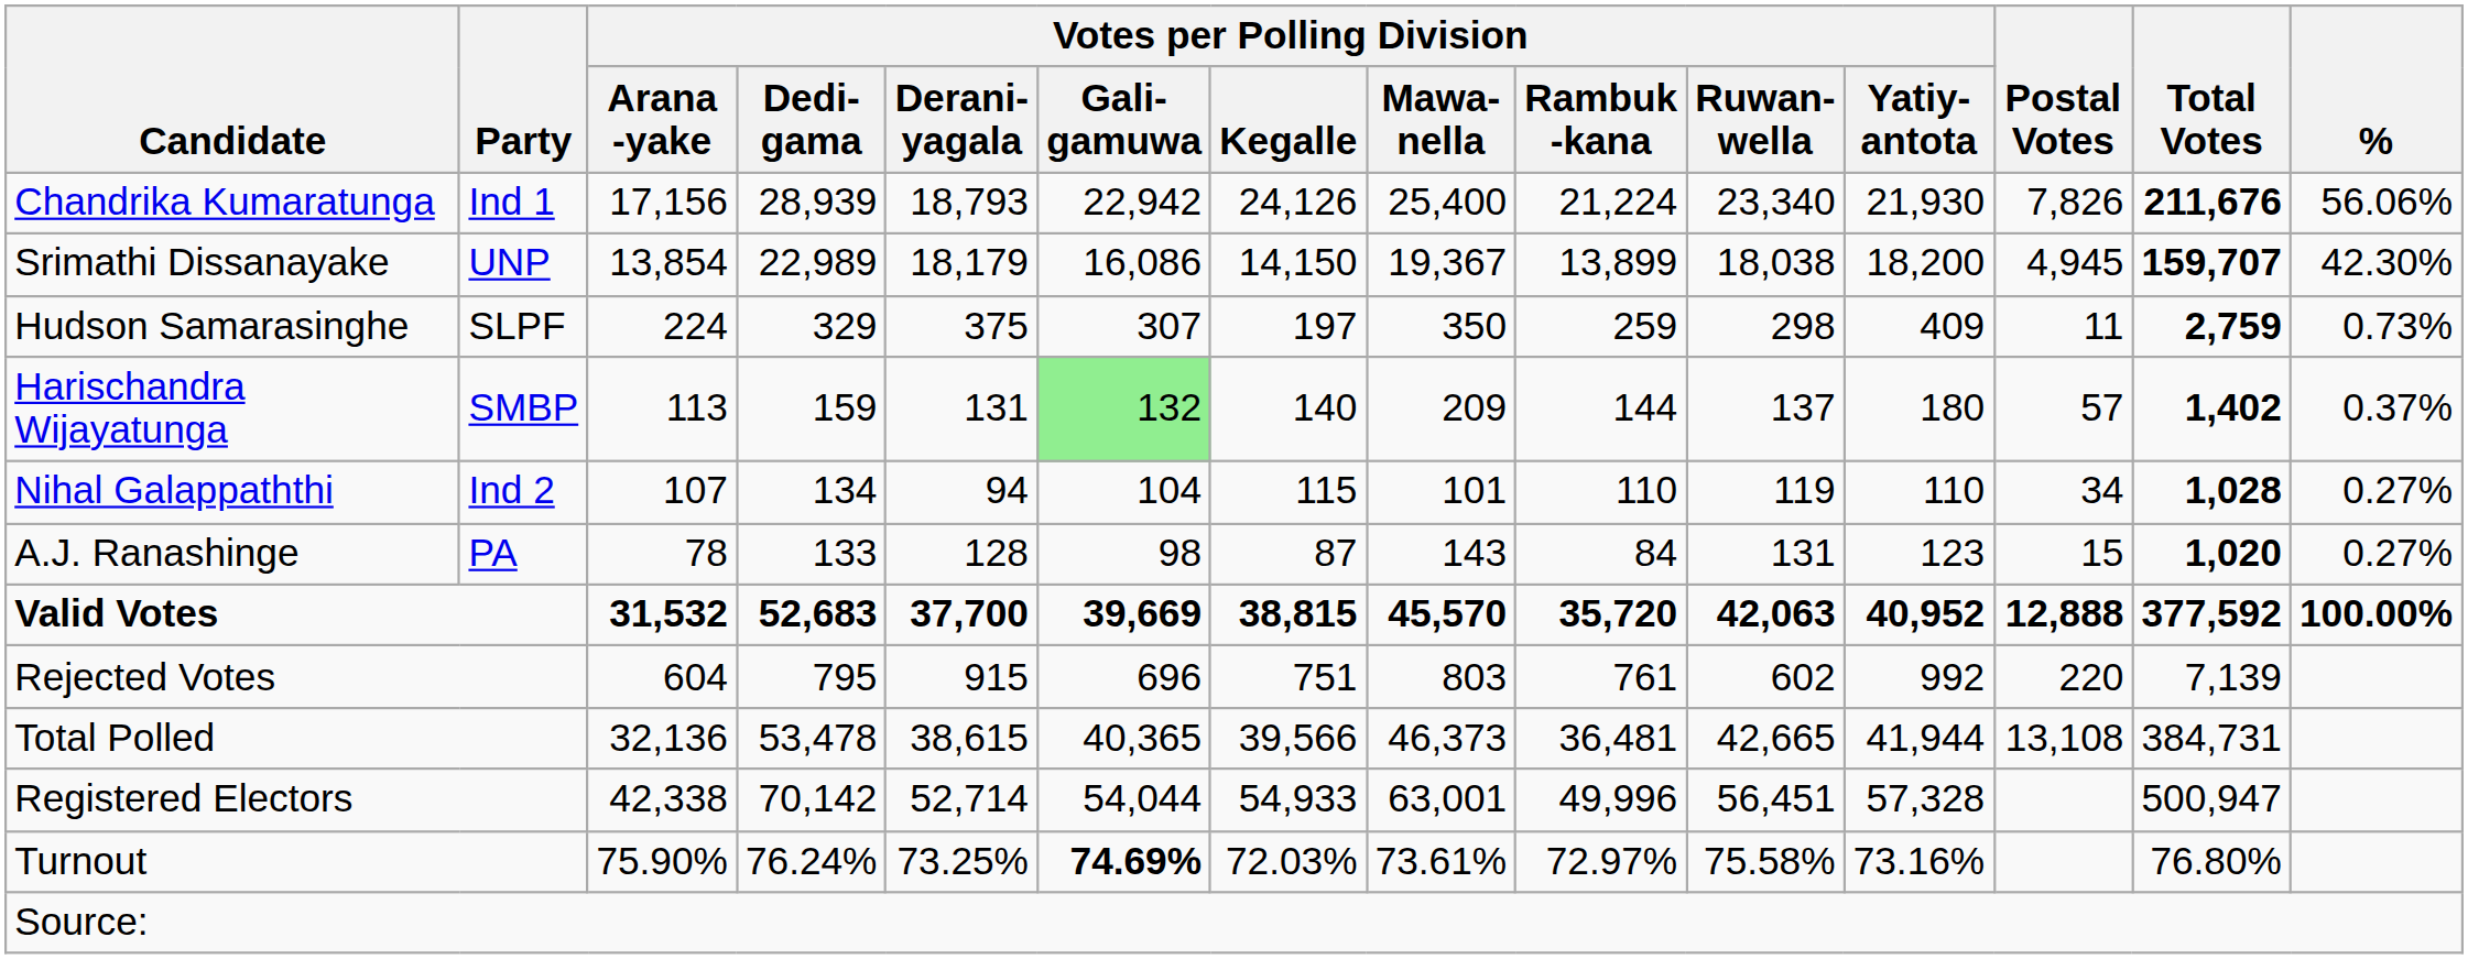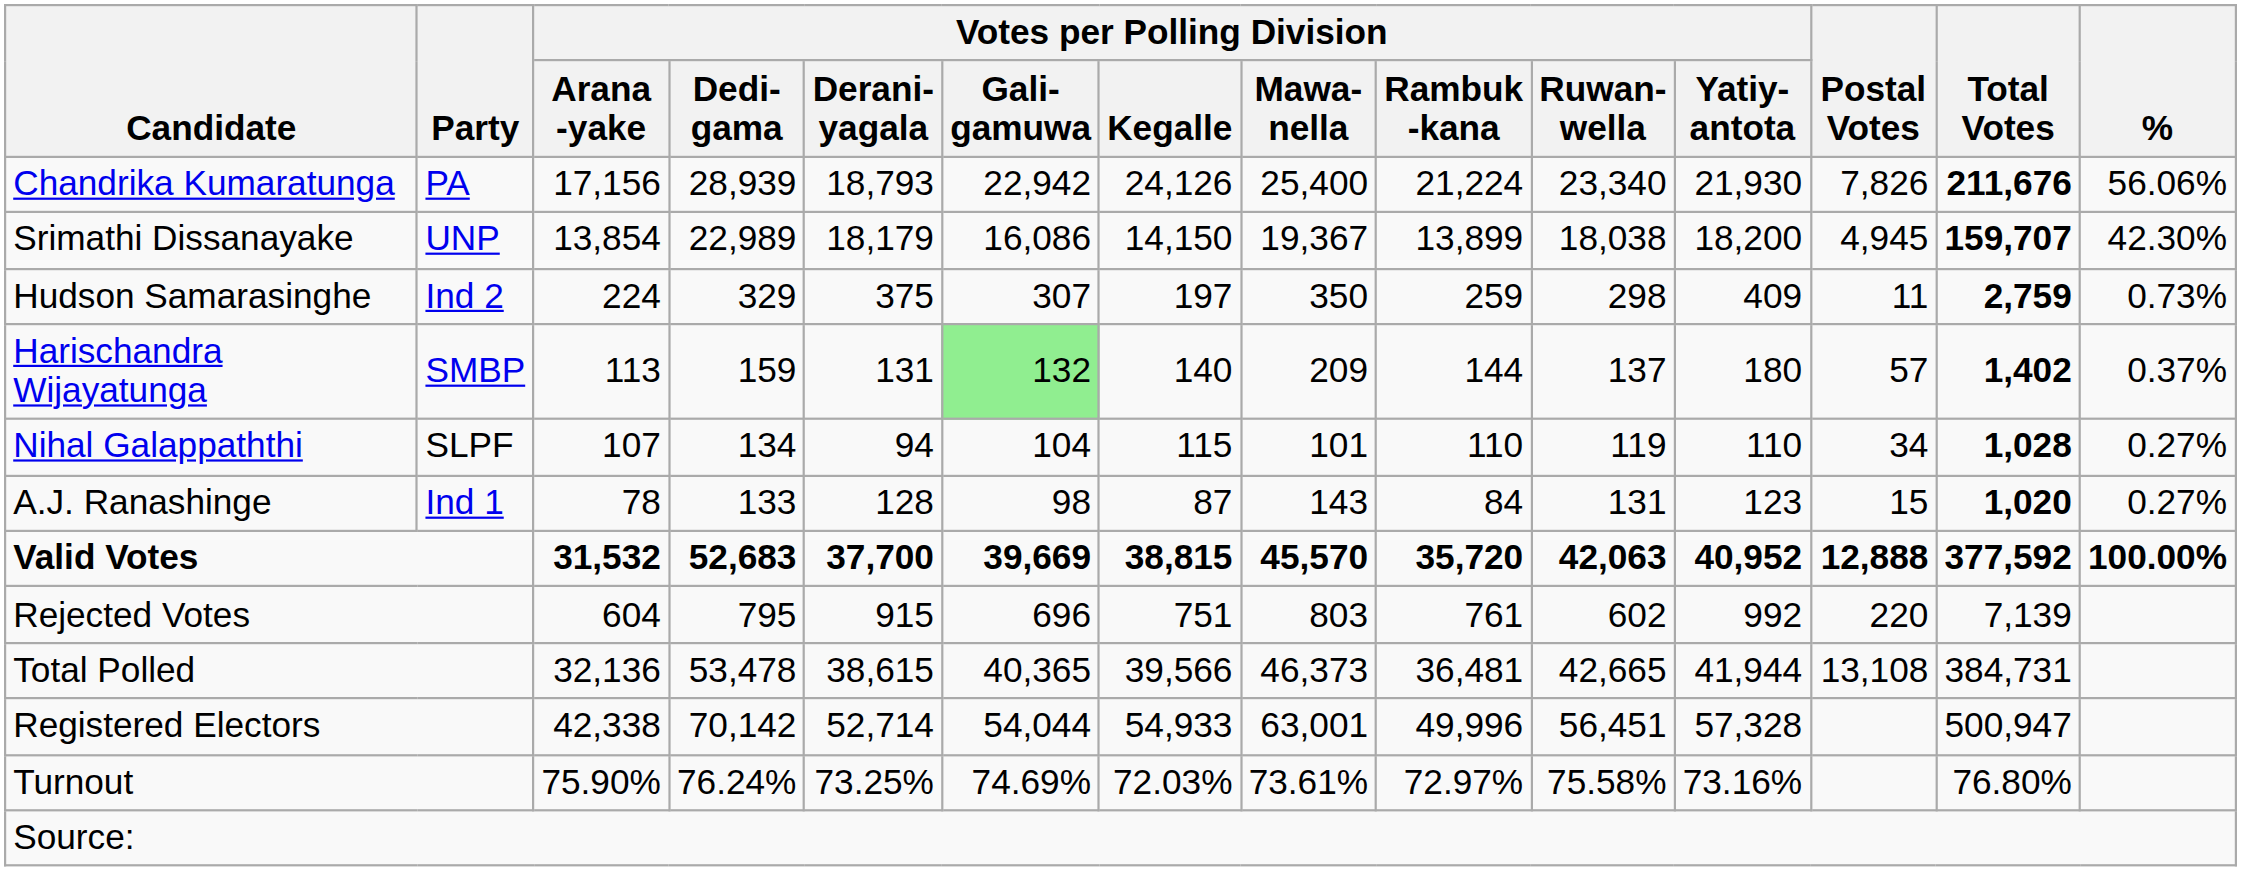Chandrika Kumaratunga | Party: Ind 1 -> PA
Hudson Samarasinghe | Party: SLPF -> Ind 2
Nihal Galappaththi | Party: Ind 2 -> SLPF
A.J. Ranashinge | Party: PA -> Ind 1
Turnout | Votes per Polling Division / Gali- gamuwa: bold -> normal
